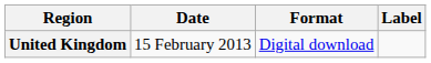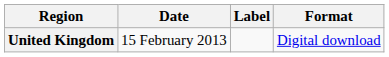columns swapped: Format <-> Label
